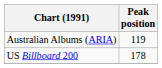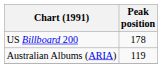rows swapped: Australian Albums (ARIA) <-> US Billboard 200
